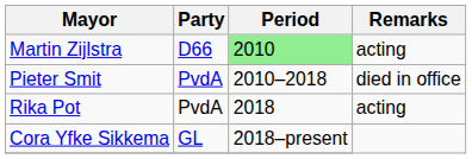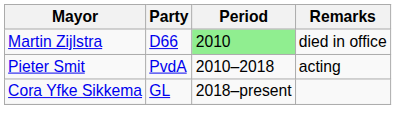Martin Zijlstra | Remarks: acting -> died in office
Pieter Smit | Remarks: died in office -> acting
- row: Rika Pot | PvdA | 2018 | acting
